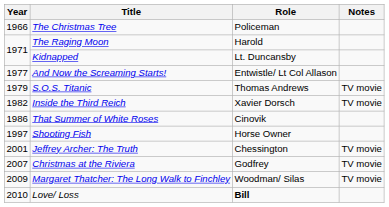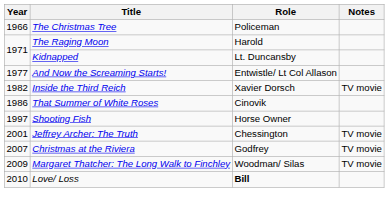- row: 1979 | S.O.S. Titanic | Thomas Andrews | TV movie
